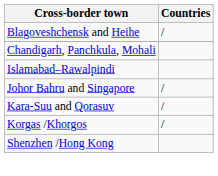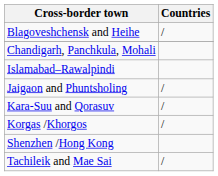+ row: Jaigaon and Phuntsholing | /
- row: Johor Bahru and Singapore | /
+ row: Tachileik and Mae Sai | /
